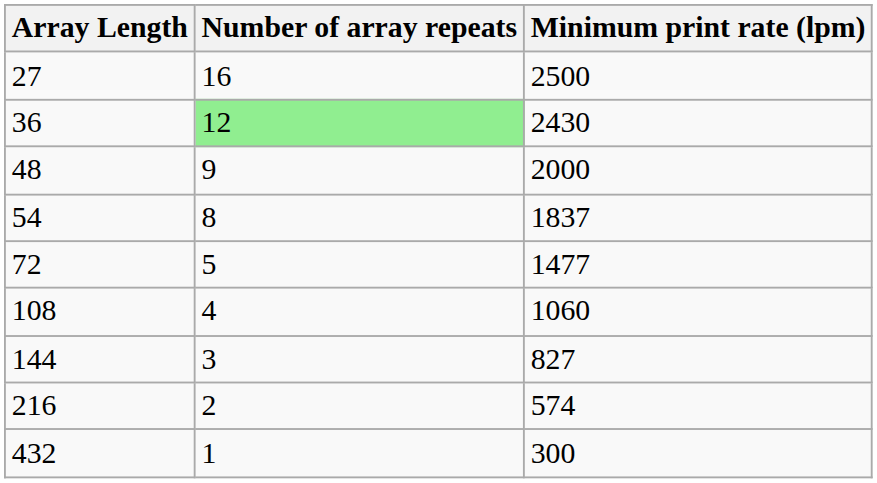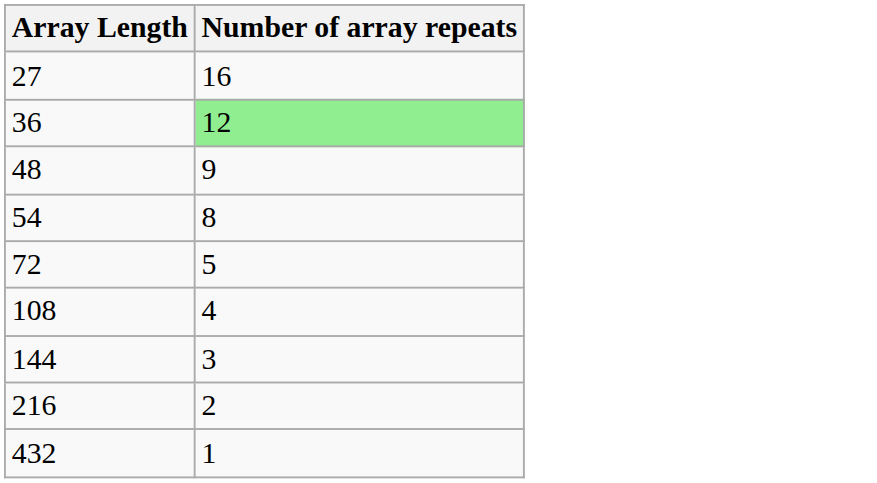- column: Minimum print rate (lpm) | 2500 | 2430 | 2000 | 1837 | 1477 | 1060 | 827 | 574 | 300
